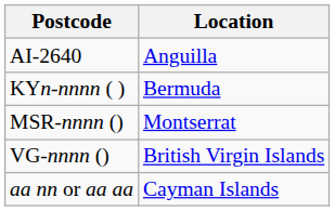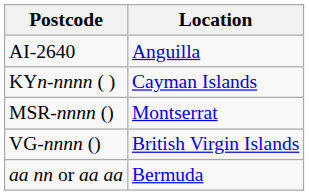KYn-nnnn ( ) | Location: Bermuda -> Cayman Islands
aa nn or aa aa | Location: Cayman Islands -> Bermuda
